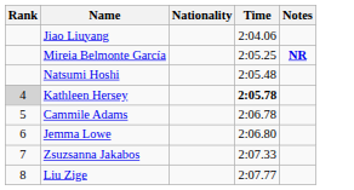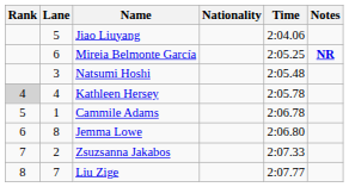+ column: Lane | 5 | 6 | 3 | 4 | 1 | 8 | 2 | 7
Kathleen Hersey | Time: bold -> normal
